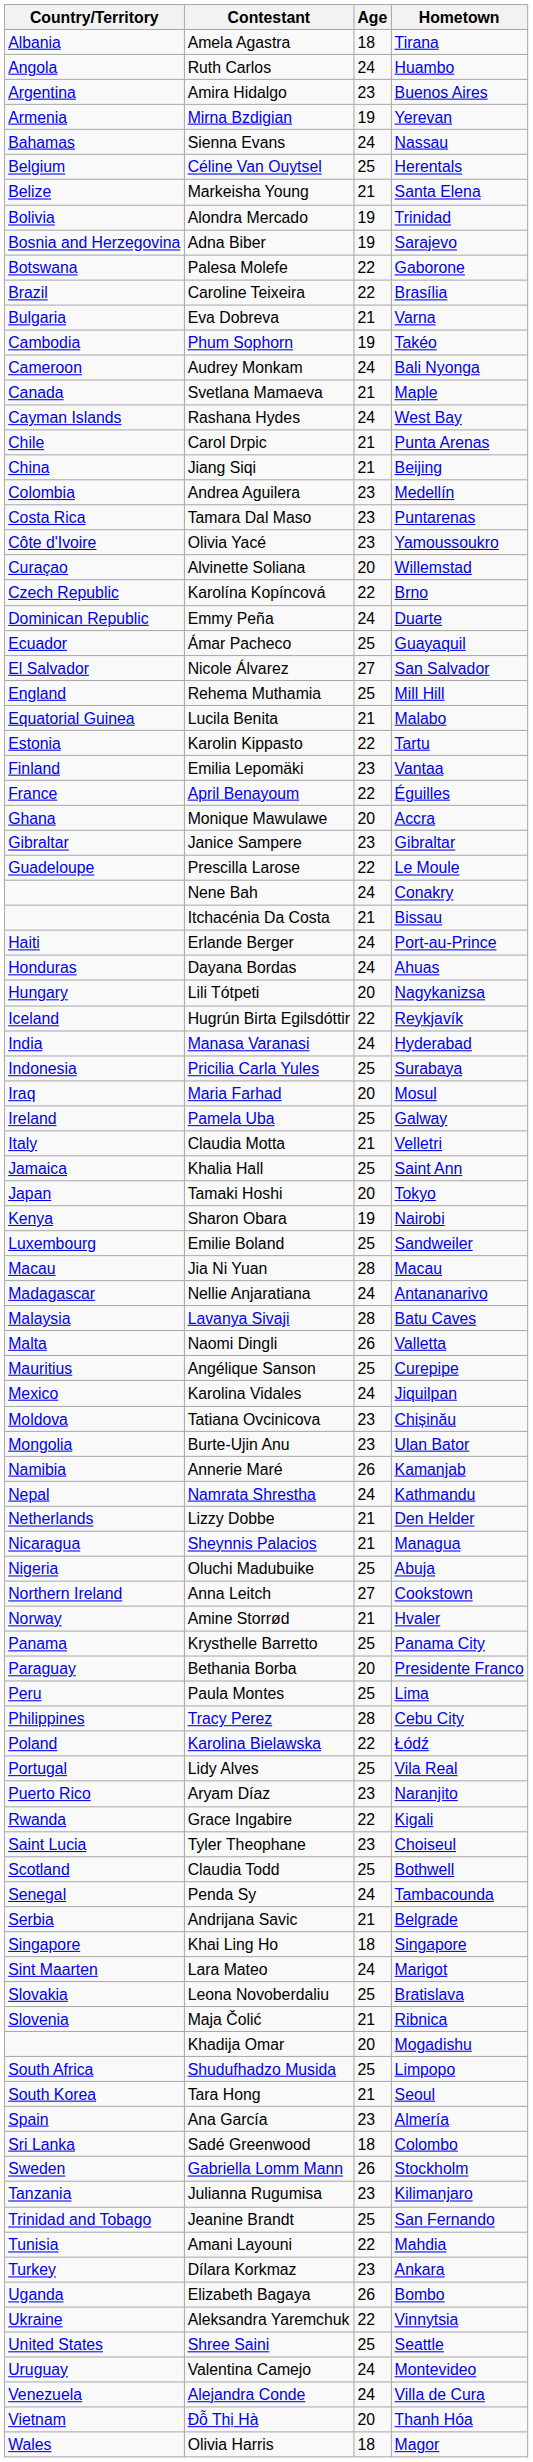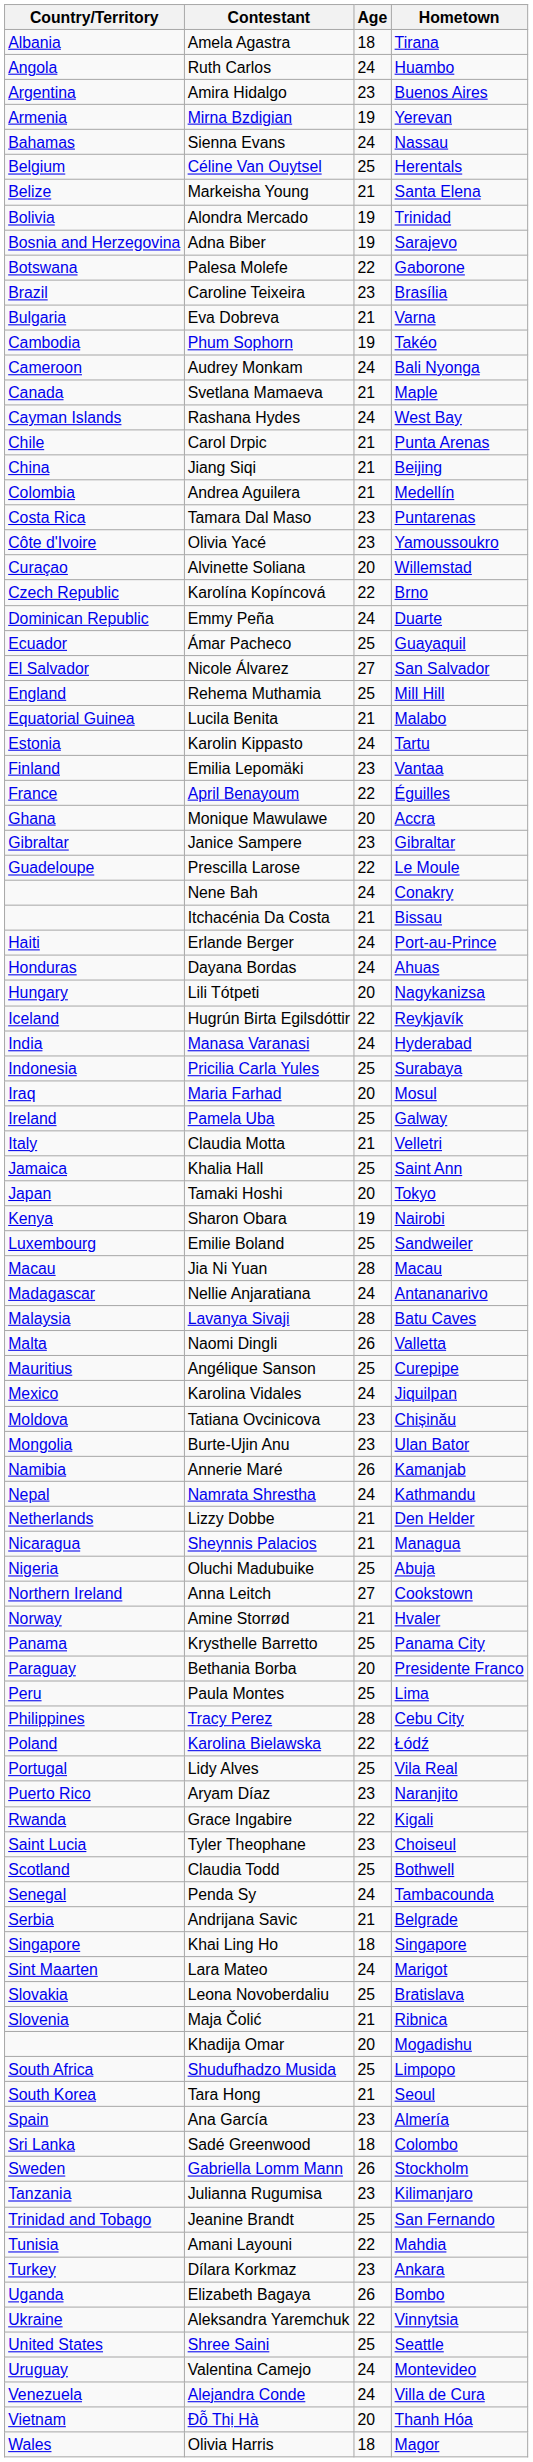Caroline Teixeira | Age: 22 -> 23
Andrea Aguilera | Age: 23 -> 21
Karolin Kippasto | Age: 22 -> 24
